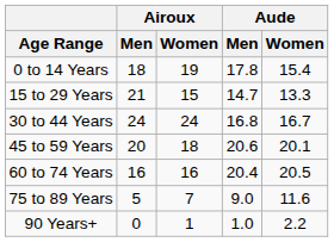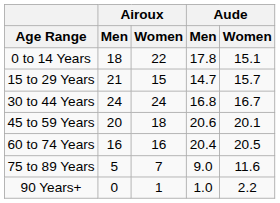0 to 14 Years | Airoux / Women: 19 -> 22
0 to 14 Years | Aude / Women: 15.4 -> 15.1
15 to 29 Years | Aude / Women: 13.3 -> 15.7
